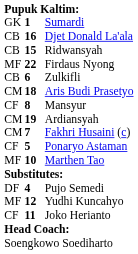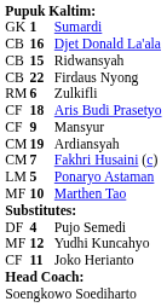Firdaus Nyong | column 1: MF -> CB
Zulkifli | column 1: CB -> RM
Aris Budi Prasetyo | column 1: CM -> CF
Mansyur | column 2: 8 -> 9
Ponaryo Astaman | column 1: CF -> LM
